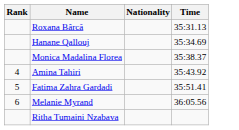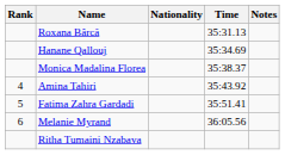+ column: Notes
